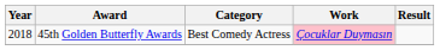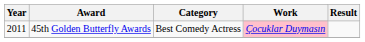45th Golden Butterfly Awards | Year: 2018 -> 2011
